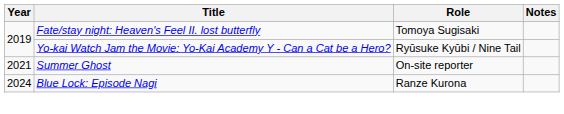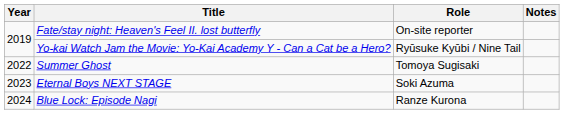Fate/stay night: Heaven's Feel II. lost butterfly | Role: Tomoya Sugisaki -> On-site reporter
Summer Ghost | Year: 2021 -> 2022
Summer Ghost | Role: On-site reporter -> Tomoya Sugisaki
+ row: 2023 | Eternal Boys NEXT STAGE | Soki Azuma
